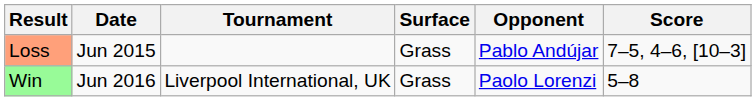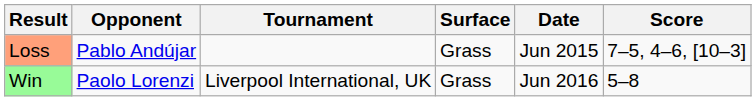columns swapped: Date <-> Opponent
